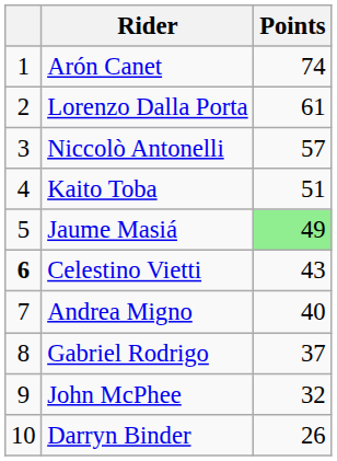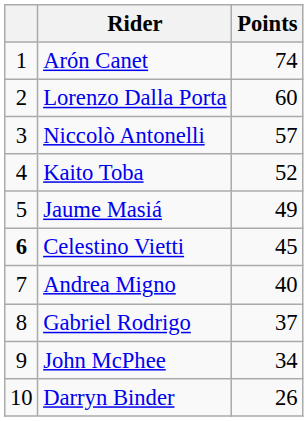Lorenzo Dalla Porta | Points: 61 -> 60
Kaito Toba | Points: 51 -> 52
Jaume Masiá | Points: lightgreen background -> no background
Celestino Vietti | Points: 43 -> 45
John McPhee | Points: 32 -> 34
